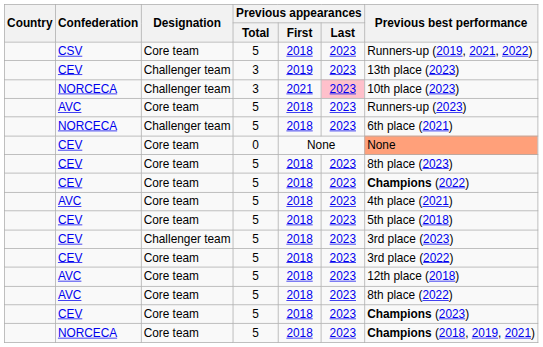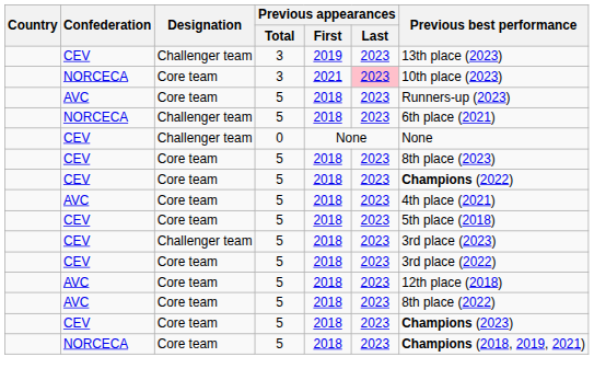- row: CSV | Core team | 5 | 2018 | 2023 | Runners-up (2019, 2021, 2022)
NORCECA / 3 | Designation: Challenger team -> Core team
CEV / 0 | Designation: Core team -> Challenger team
CEV / 0 | Previous best performance: lightsalmon background -> no background
